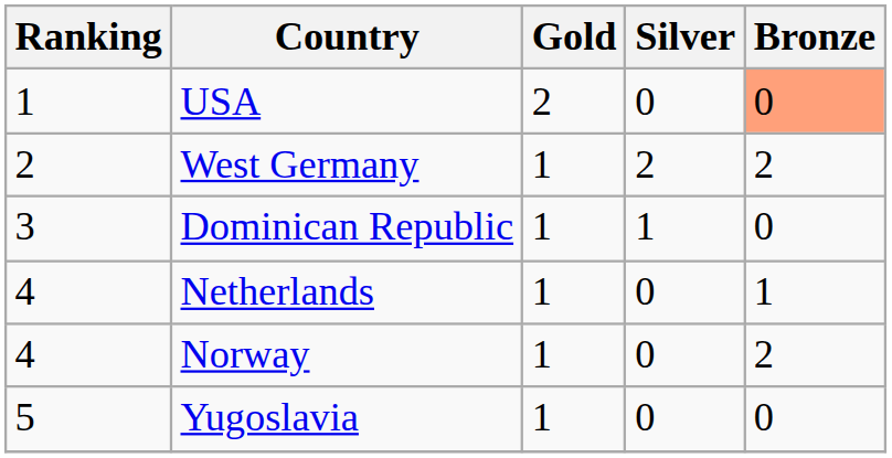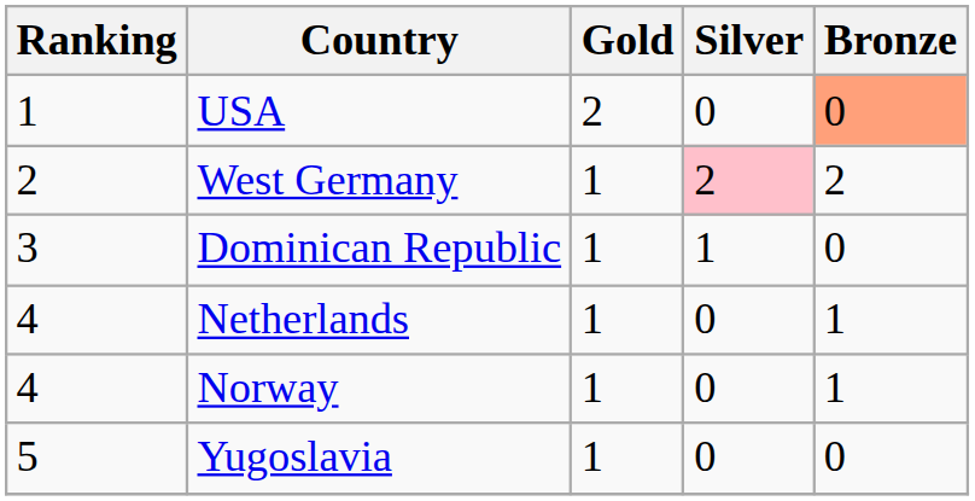West Germany | Silver: no background -> pink background
Norway | Bronze: 2 -> 1
